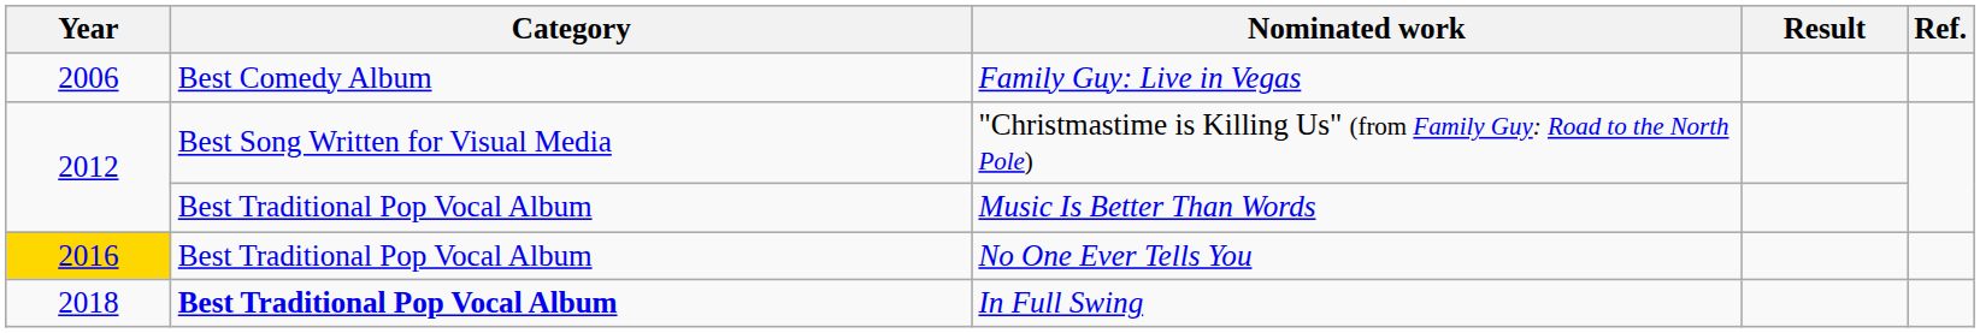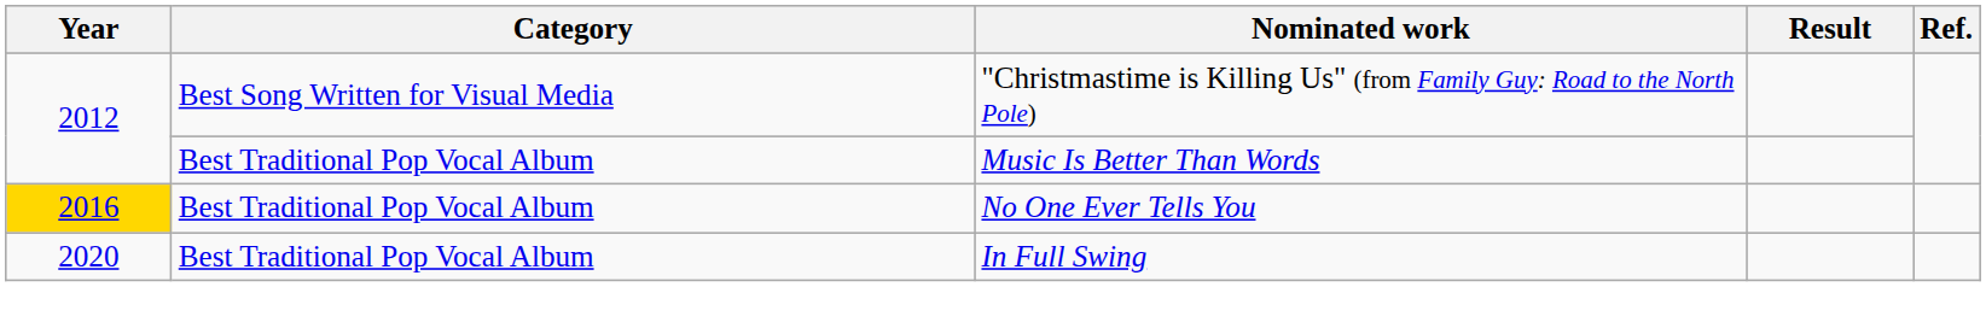- row: 2006 | Best Comedy Album | Family Guy: Live in Vegas
In Full Swing | Year: 2018 -> 2020
In Full Swing | Category: bold -> normal
